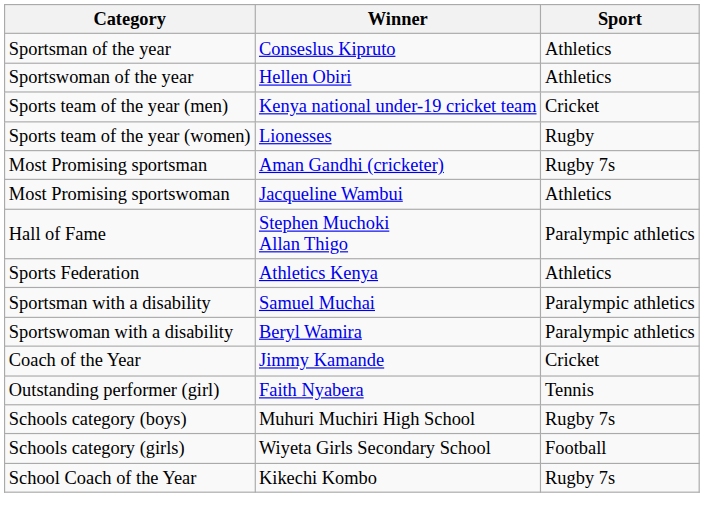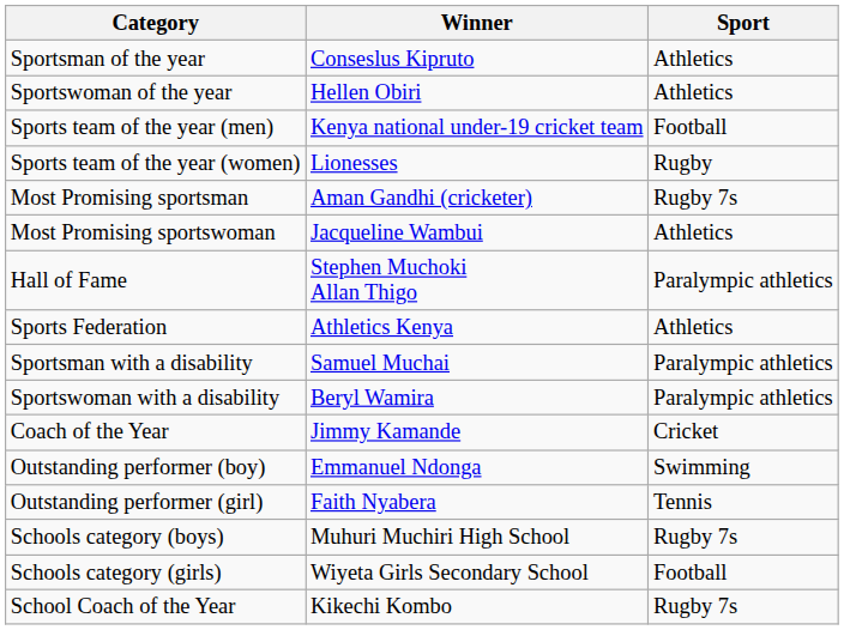Sports team of the year (men) | Sport: Cricket -> Football
+ row: Outstanding performer (boy) | Emmanuel Ndonga | Swimming
